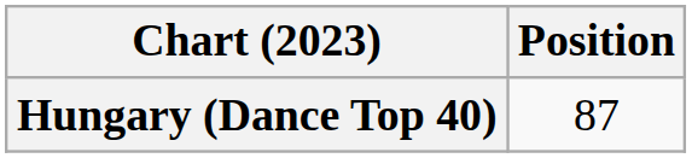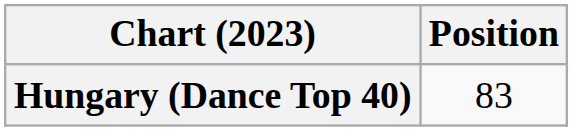Hungary (Dance Top 40) | Position: 87 -> 83
